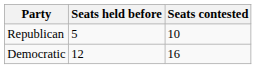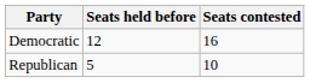rows swapped: Democratic <-> Republican
